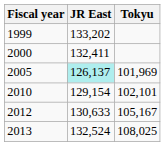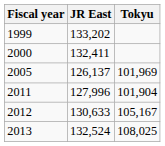2005 | JR East: paleturquoise background -> no background
- row: 2010 | 129,154 | 102,101
+ row: 2011 | 127,996 | 101,904
